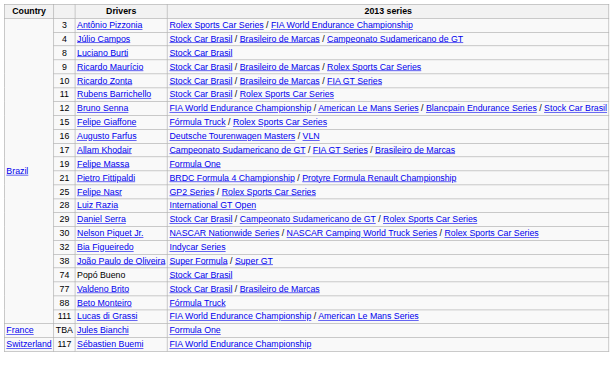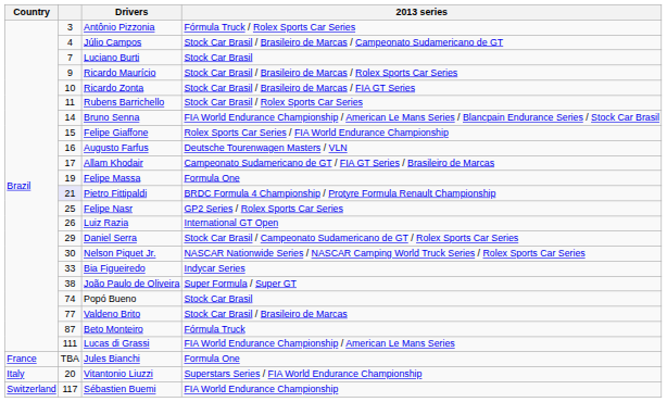Antônio Pizzonia | 2013 series: Rolex Sports Car Series / FIA World Endurance Championship -> Fórmula Truck / Rolex Sports Car Series
Luciano Burti | column 2: 8 -> 7
Bruno Senna | column 2: 12 -> 14
Felipe Giaffone | 2013 series: Fórmula Truck / Rolex Sports Car Series -> Rolex Sports Car Series / FIA World Endurance Championship
Pietro Fittipaldi | column 2: no background -> lavender background
Luiz Razia | column 2: 28 -> 26
Bia Figueiredo | column 2: 32 -> 33
Beto Monteiro | column 2: 88 -> 87
+ row: Italy | 20 | Vitantonio Liuzzi | Superstars Series / FIA World Endurance Championship
